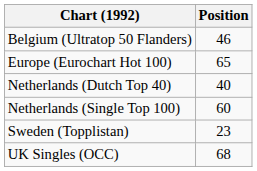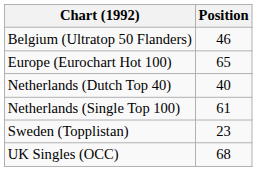Netherlands (Single Top 100) | Position: 60 -> 61
